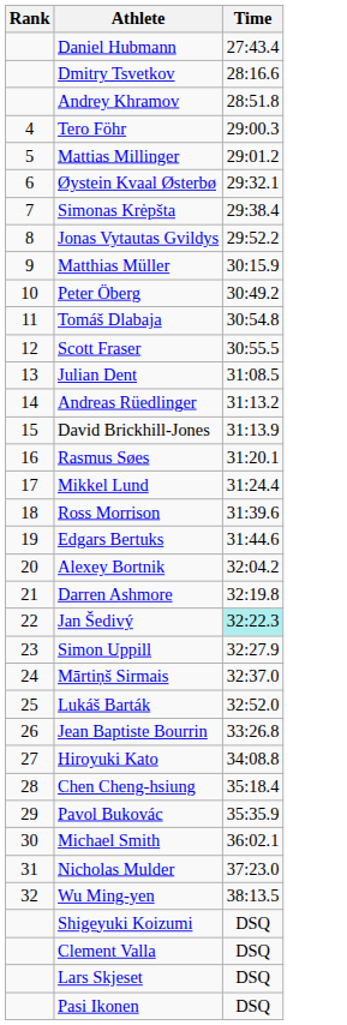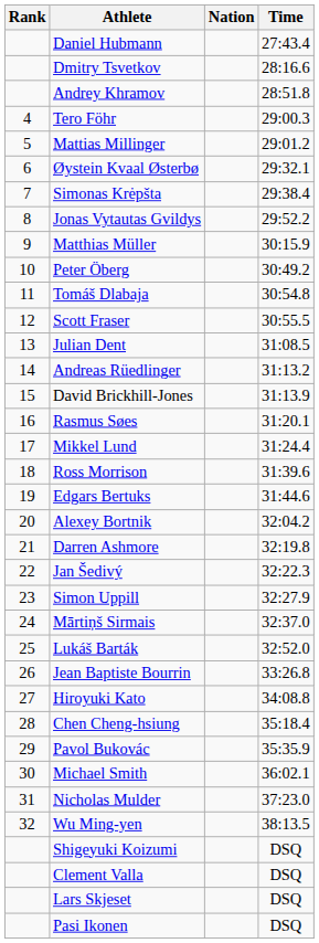+ column: Nation
Jan Šedivý | Time: paleturquoise background -> no background
